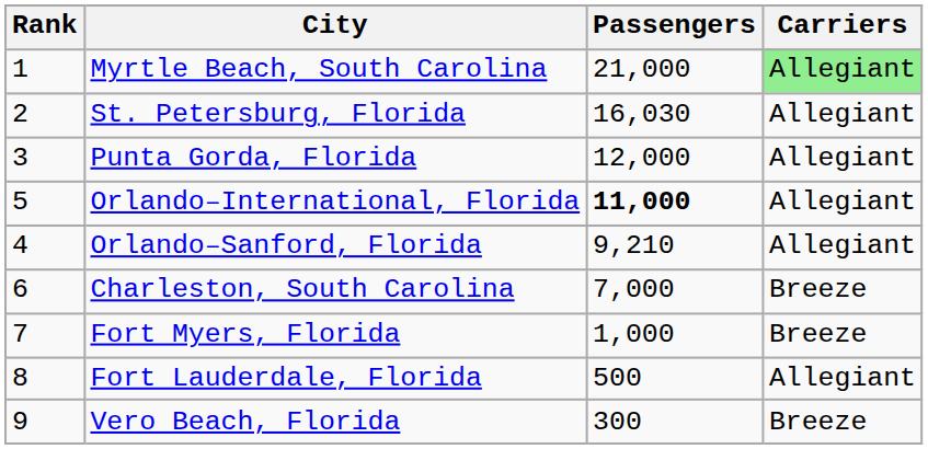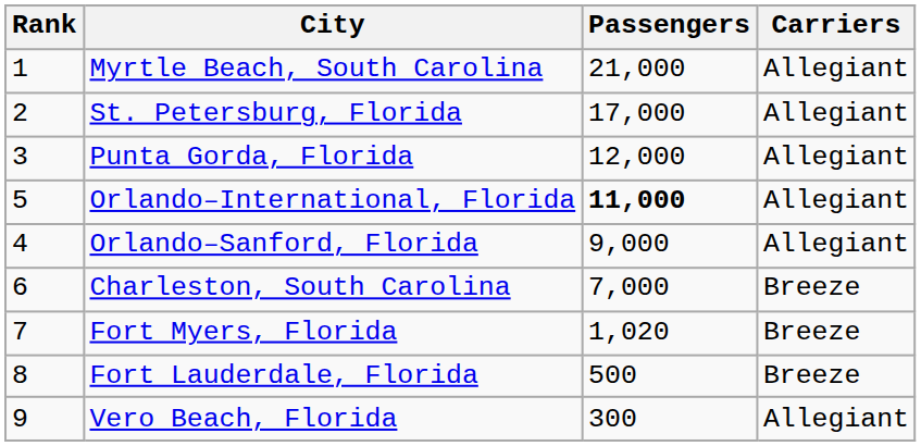Myrtle Beach, South Carolina | Carriers: lightgreen background -> no background
St. Petersburg, Florida | Passengers: 16,030 -> 17,000
Orlando–Sanford, Florida | Passengers: 9,210 -> 9,000
Fort Myers, Florida | Passengers: 1,000 -> 1,020
Fort Lauderdale, Florida | Carriers: Allegiant -> Breeze
Vero Beach, Florida | Carriers: Breeze -> Allegiant
